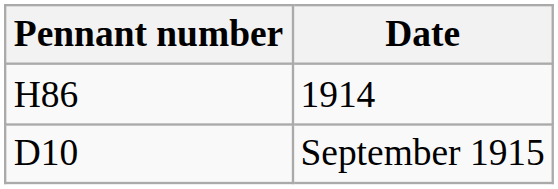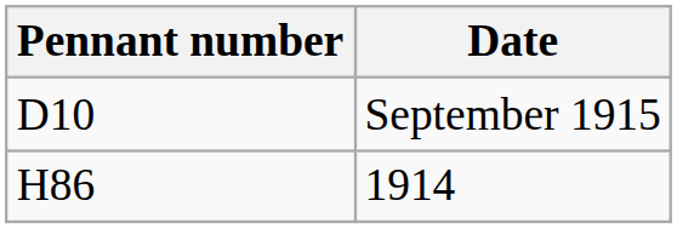rows swapped: 1914 <-> September 1915
